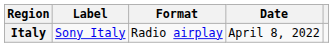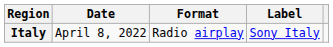columns swapped: Date <-> Label
